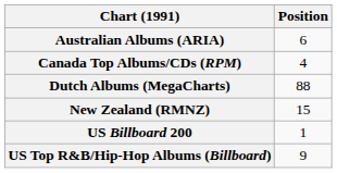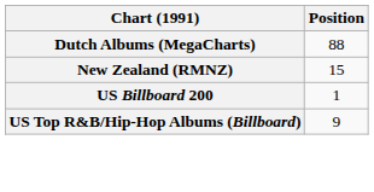- row: Australian Albums (ARIA) | 6
- row: Canada Top Albums/CDs (RPM) | 4
